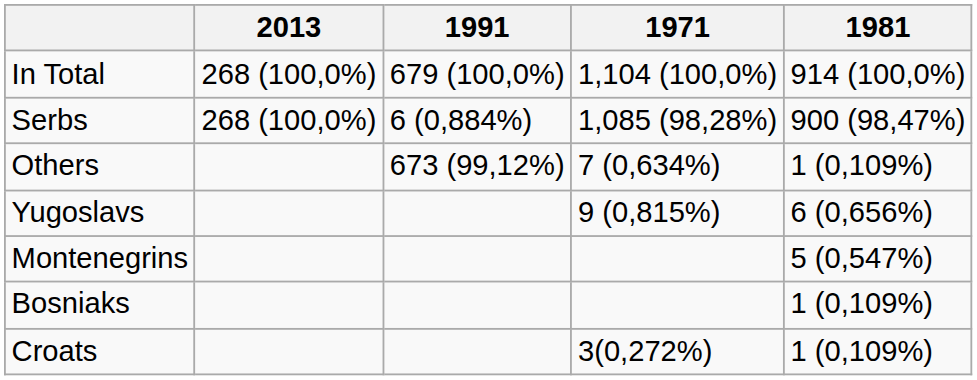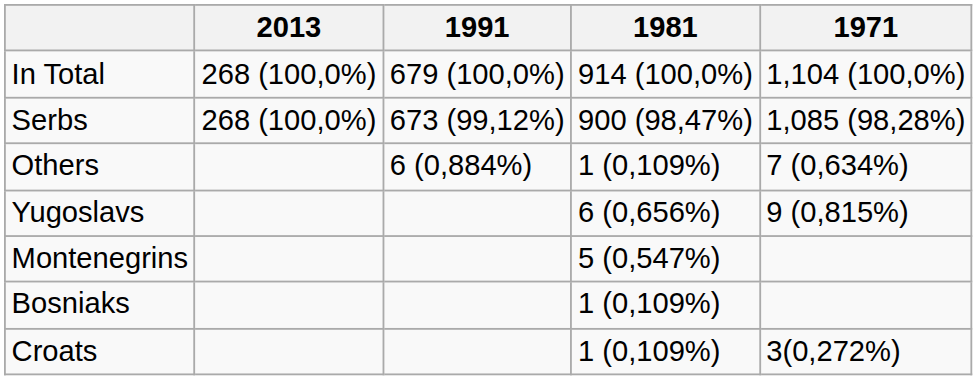columns swapped: 1981 <-> 1971
Serbs | 1991: 6 (0,884%) -> 673 (99,12%)
Others | 1991: 673 (99,12%) -> 6 (0,884%)
